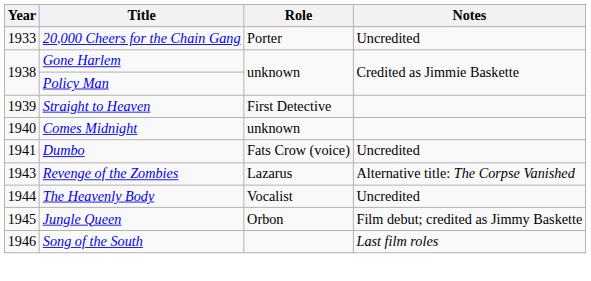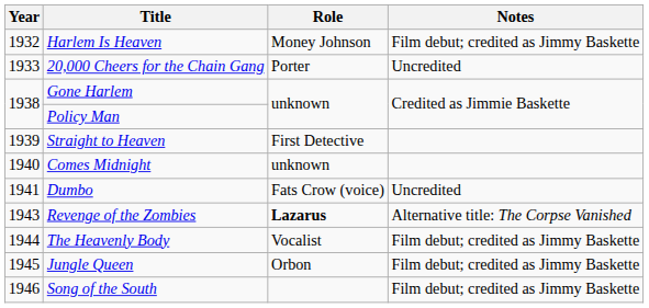+ row: 1932 | Harlem Is Heaven | Money Johnson | Film debut; credited as Jimmy Baskette
Revenge of the Zombies | Role: normal -> bold
The Heavenly Body | Notes: Uncredited -> Film debut; credited as Jimmy Baskette
Song of the South | Notes: Last film roles -> Film debut; credited as Jimmy Baskette
